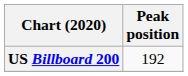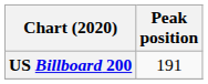US Billboard 200 | Peak position: 192 -> 191
